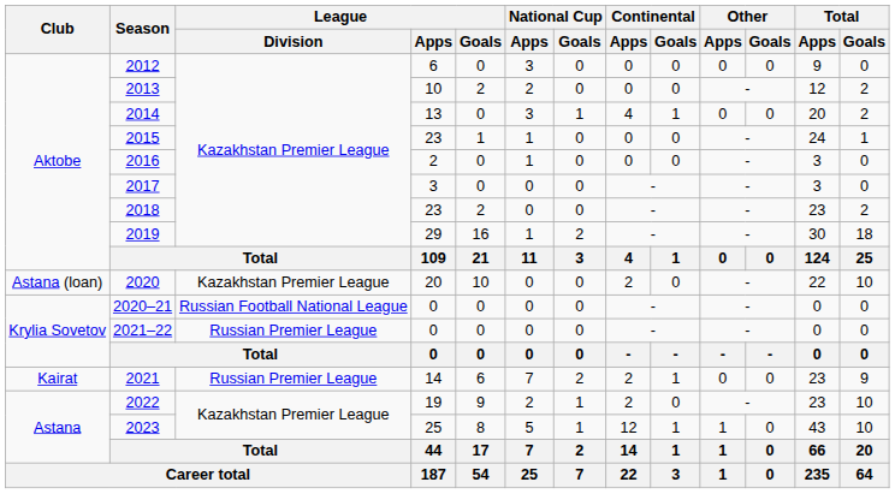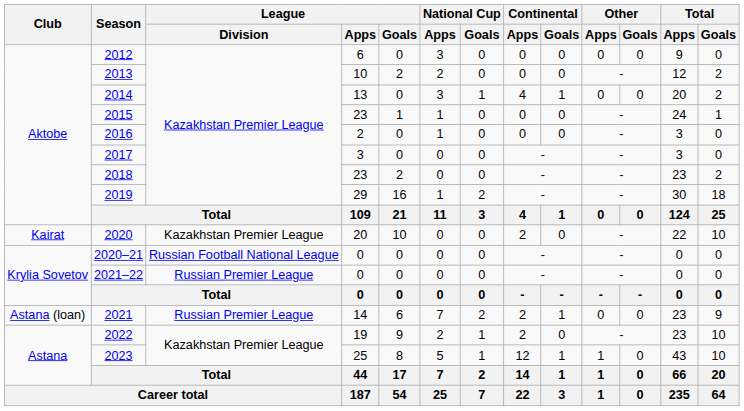2020 | Club: Astana (loan) -> Kairat
2021 | Club: Kairat -> Astana (loan)
